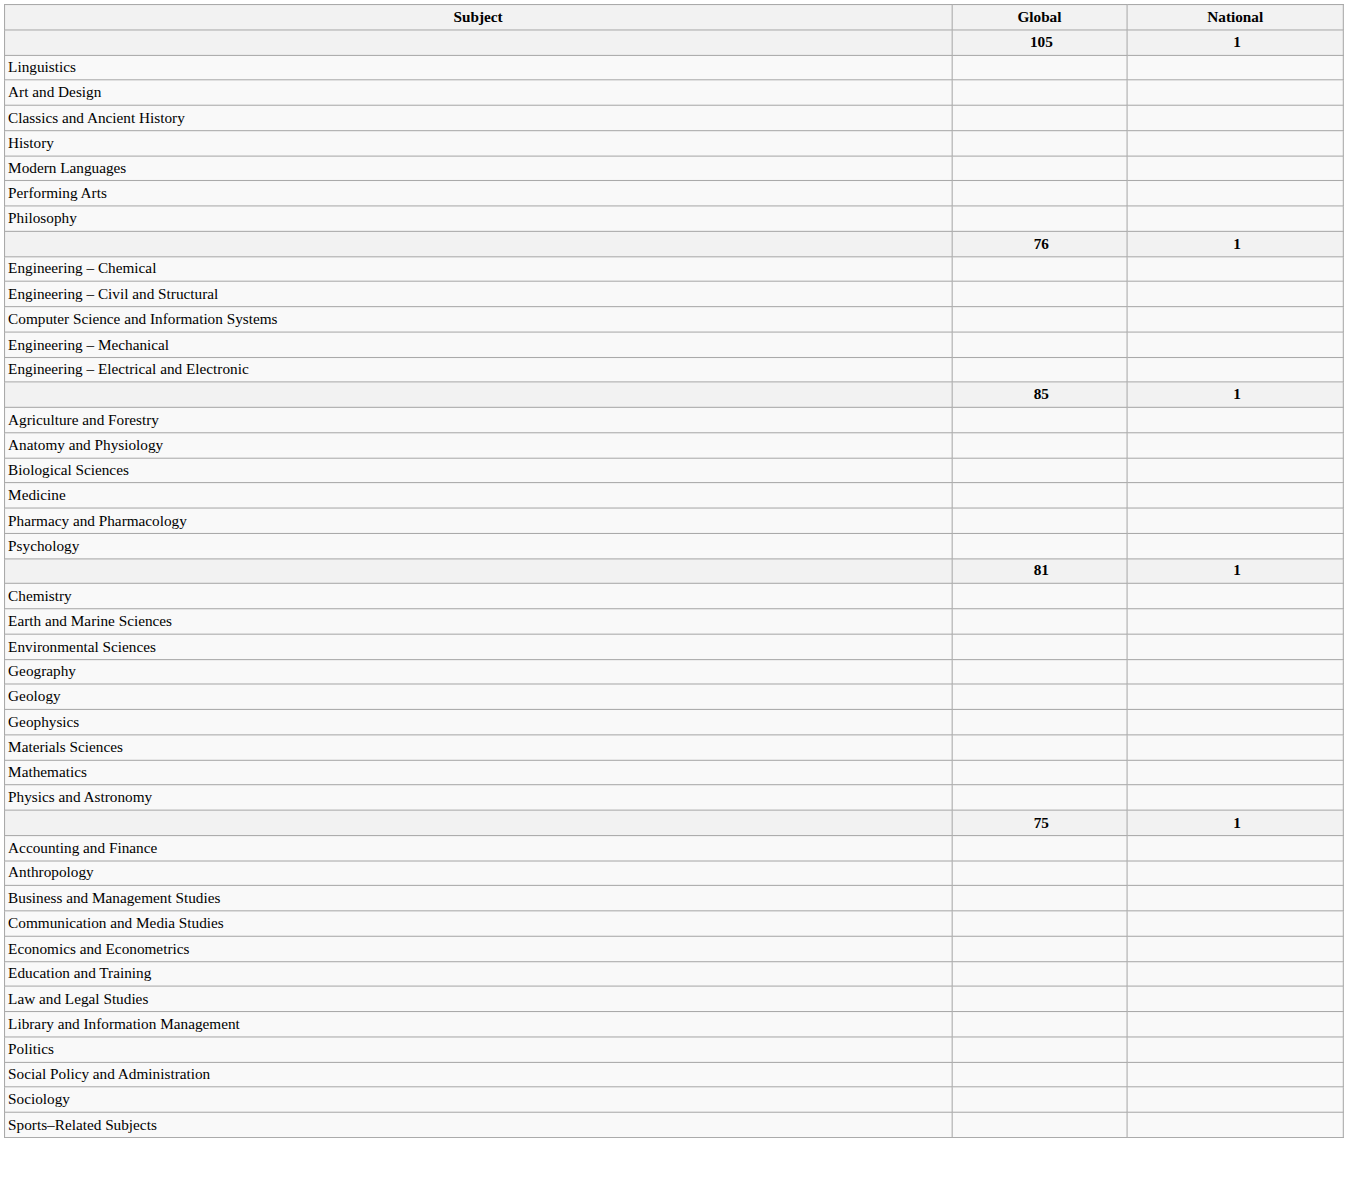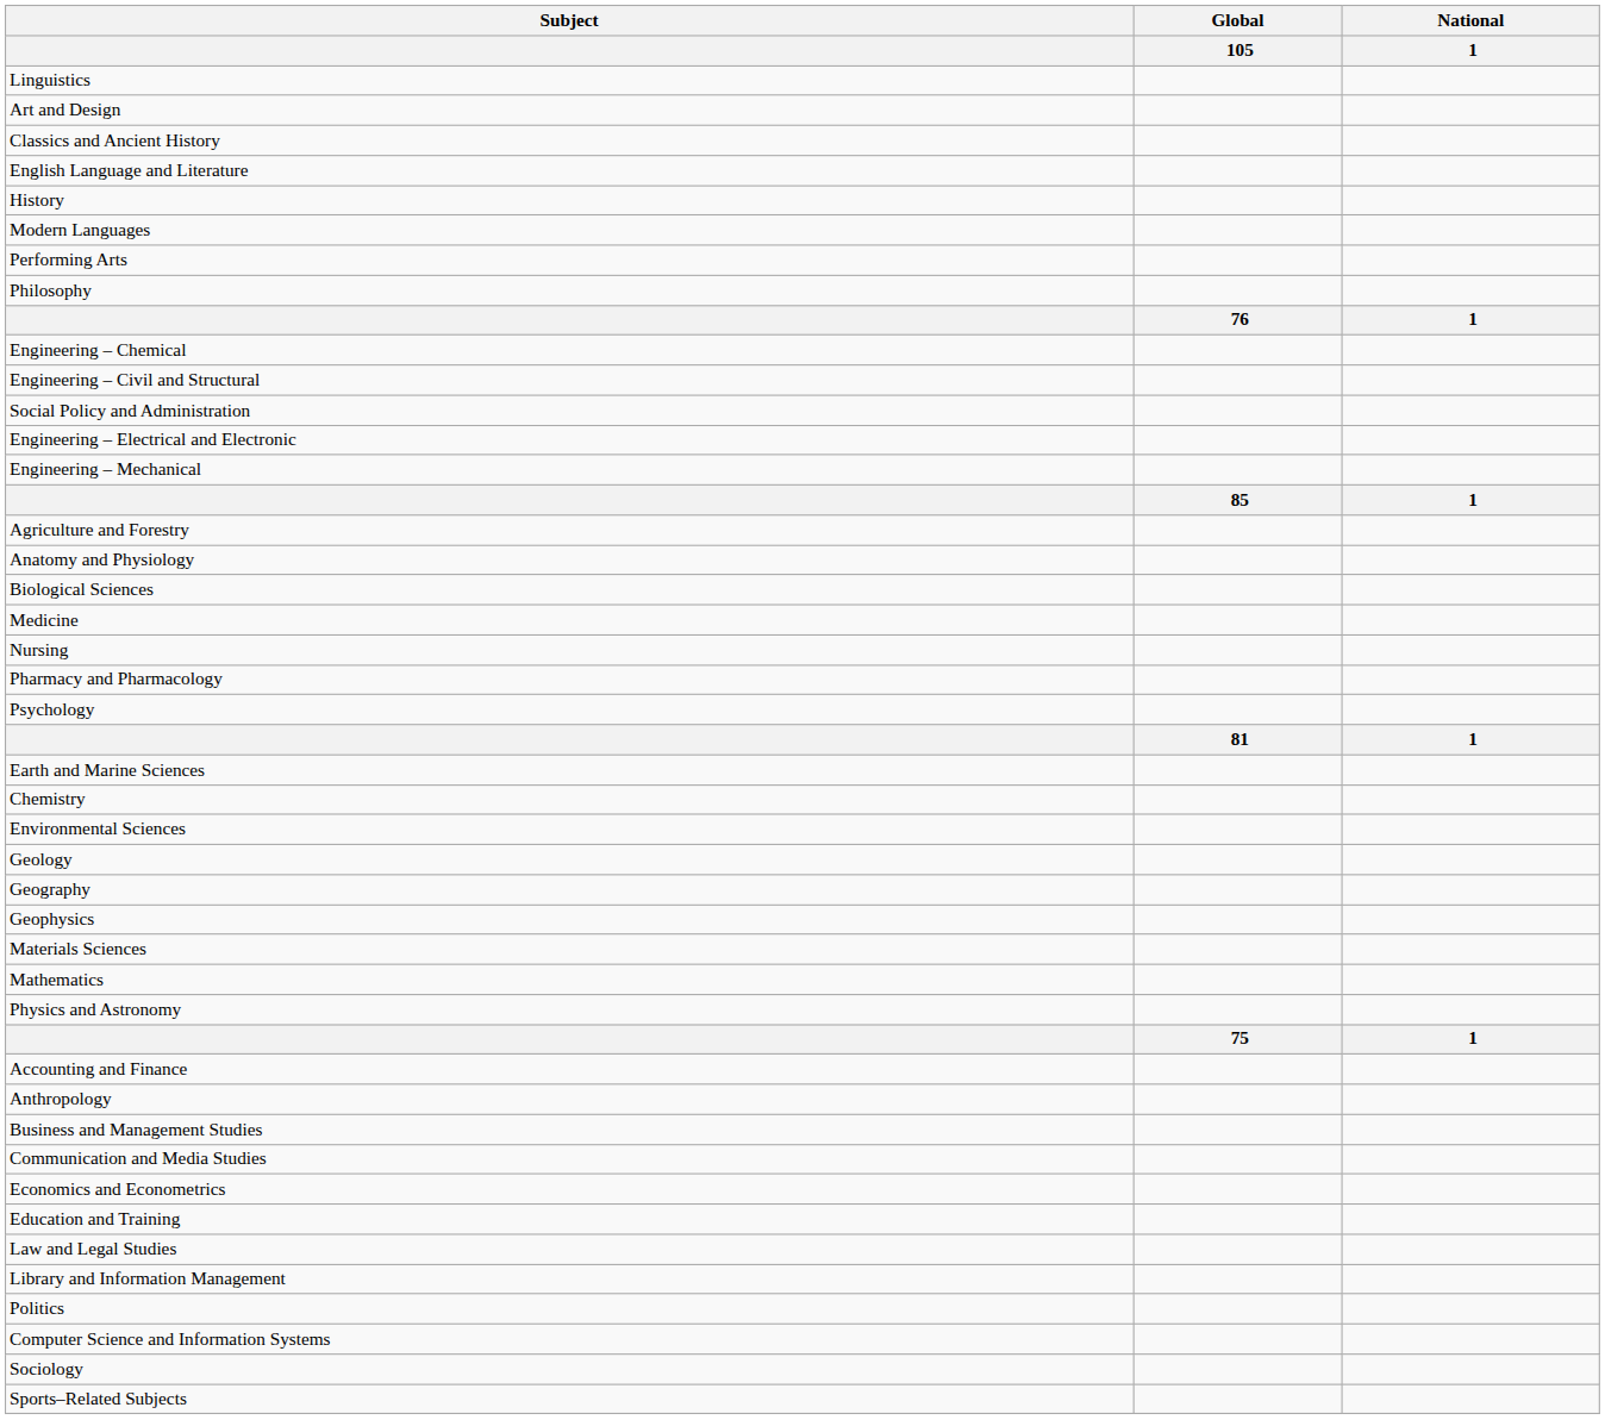+ row: English Language and Literature
rows swapped: Computer Science and Information Systems <-> Social Policy and Administration
rows swapped: Engineering – Electrical and Electronic <-> Engineering – Mechanical
+ row: Nursing
rows swapped: Chemistry <-> Earth and Marine Sciences
rows swapped: Geography <-> Geology
